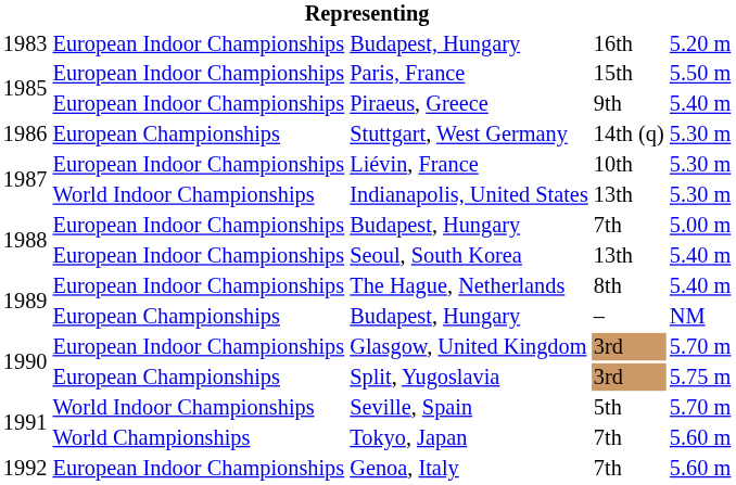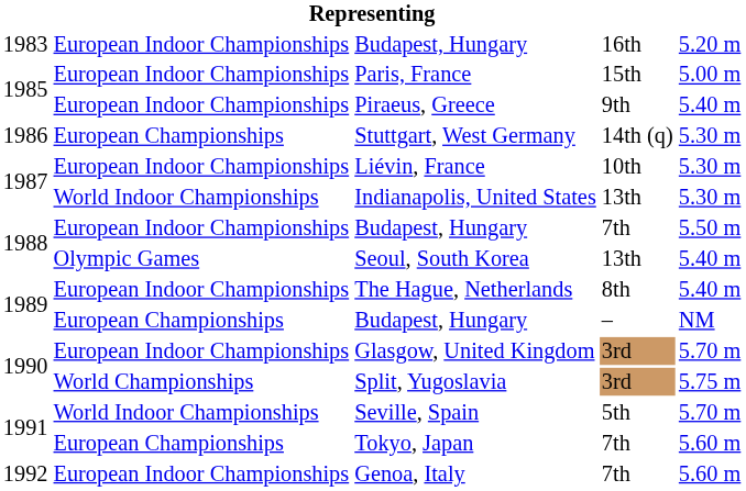Paris, France | column 5: 5.50 m -> 5.00 m
Budapest, Hungary / 7th | column 5: 5.00 m -> 5.50 m
Seoul, South Korea | column 2: European Indoor Championships -> Olympic Games
Split, Yugoslavia | column 2: European Championships -> World Championships
Tokyo, Japan | column 2: World Championships -> European Championships
